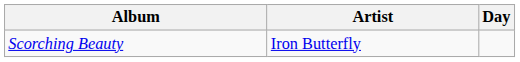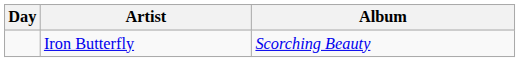columns swapped: Day <-> Album
